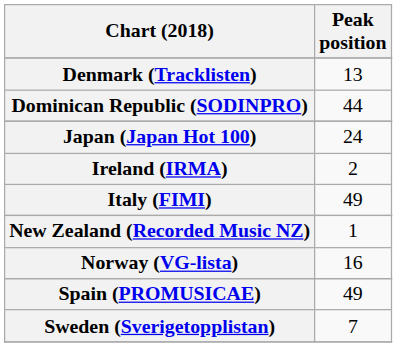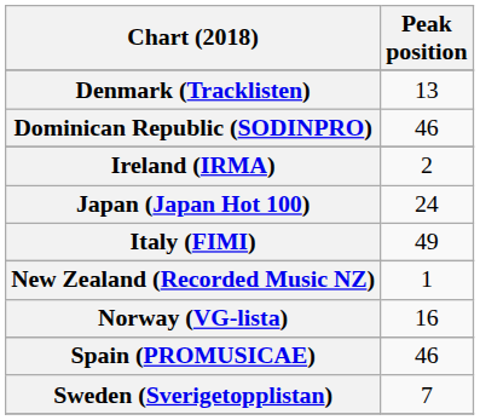Dominican Republic (SODINPRO) | Peak position: 44 -> 46
rows swapped: Ireland (IRMA) <-> Japan (Japan Hot 100)
Spain (PROMUSICAE) | Peak position: 49 -> 46
